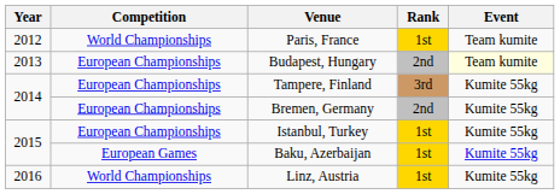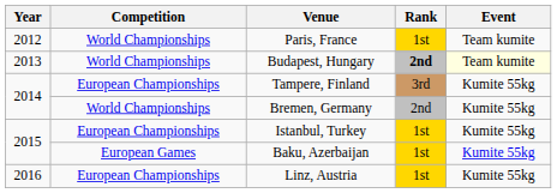Budapest, Hungary | Competition: European Championships -> World Championships
Budapest, Hungary | Rank: normal -> bold
Bremen, Germany | Competition: European Championships -> World Championships
Linz, Austria | Competition: World Championships -> European Championships
